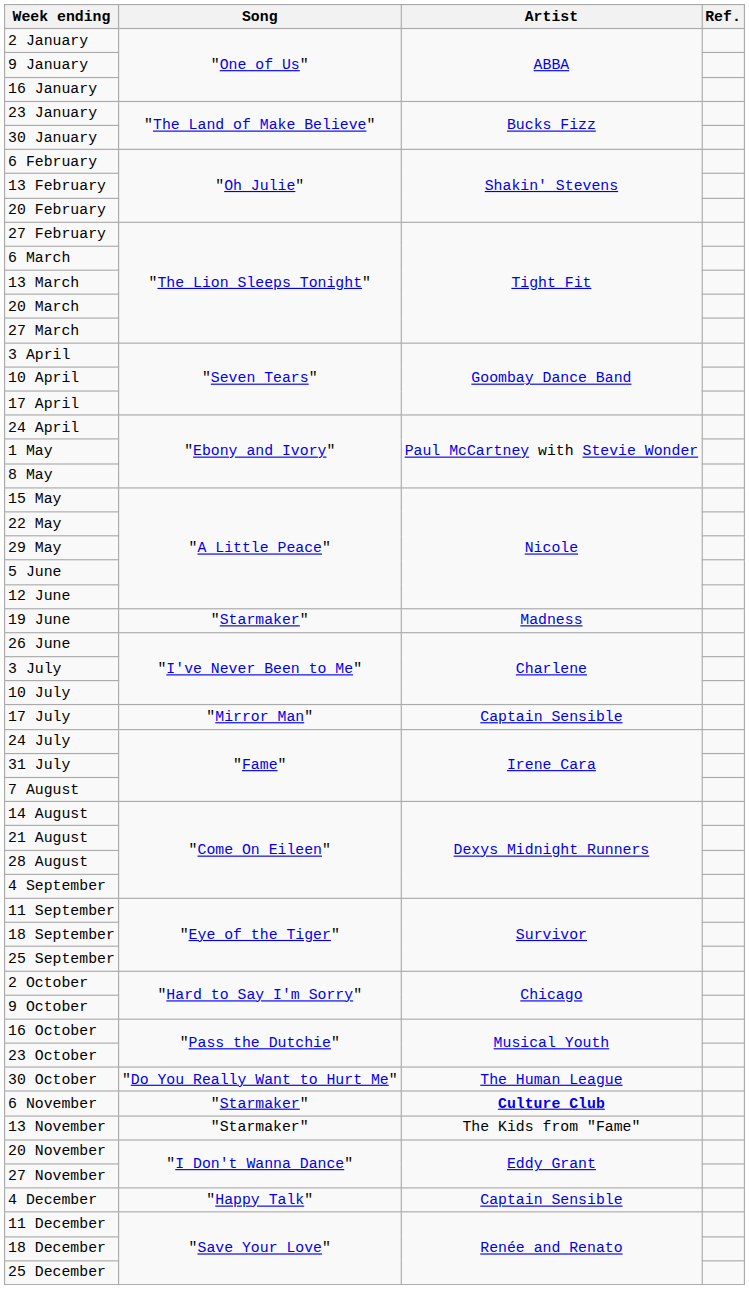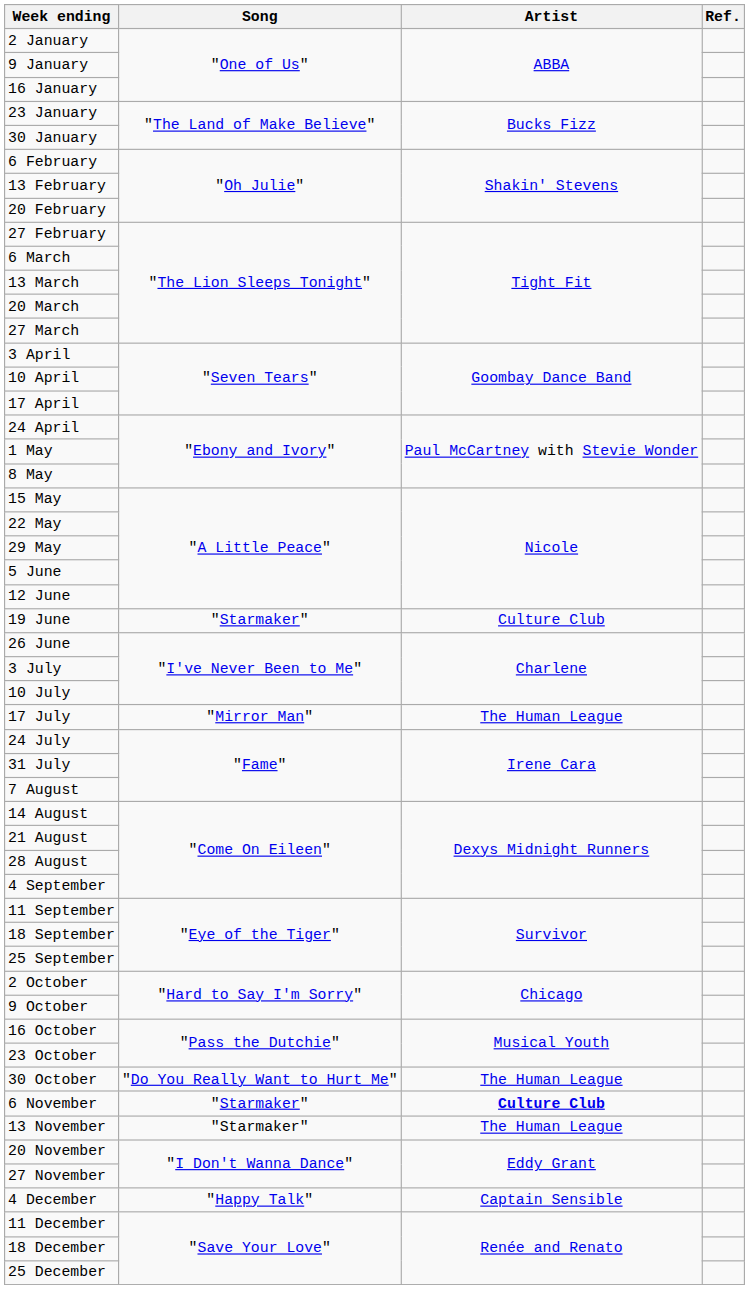19 June | Artist: Madness -> Culture Club
17 July | Artist: Captain Sensible -> The Human League
13 November | Artist: The Kids from "Fame" -> The Human League
